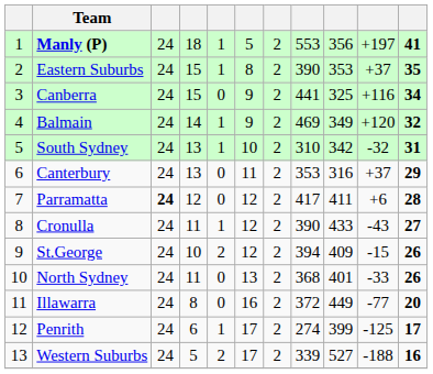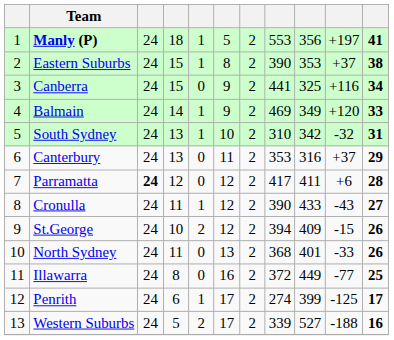Eastern Suburbs | column 11: 35 -> 38
Balmain | column 11: 32 -> 33
Illawarra | column 11: 20 -> 25
